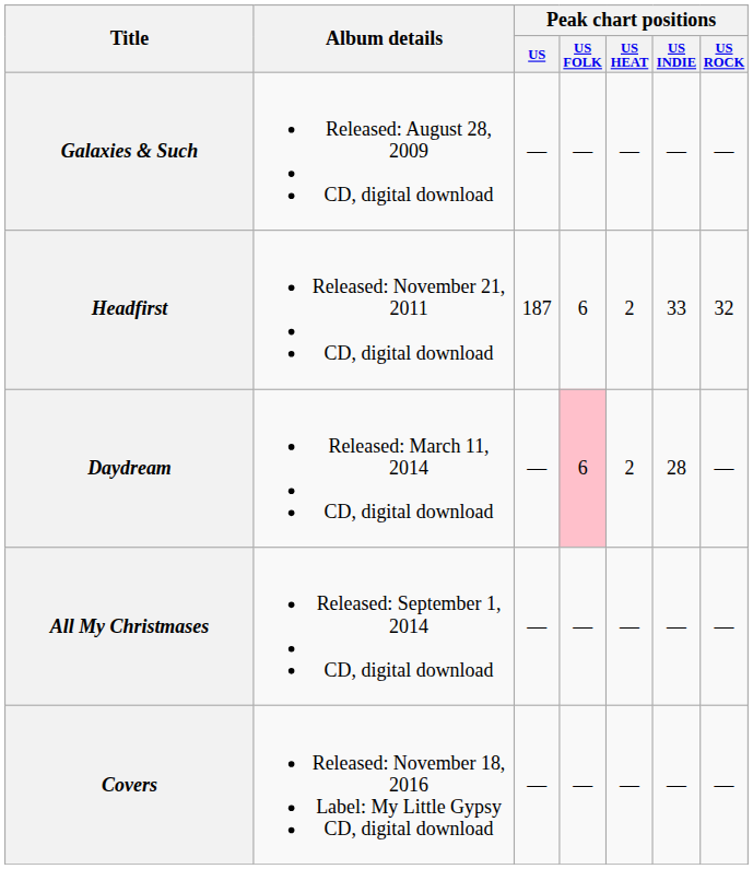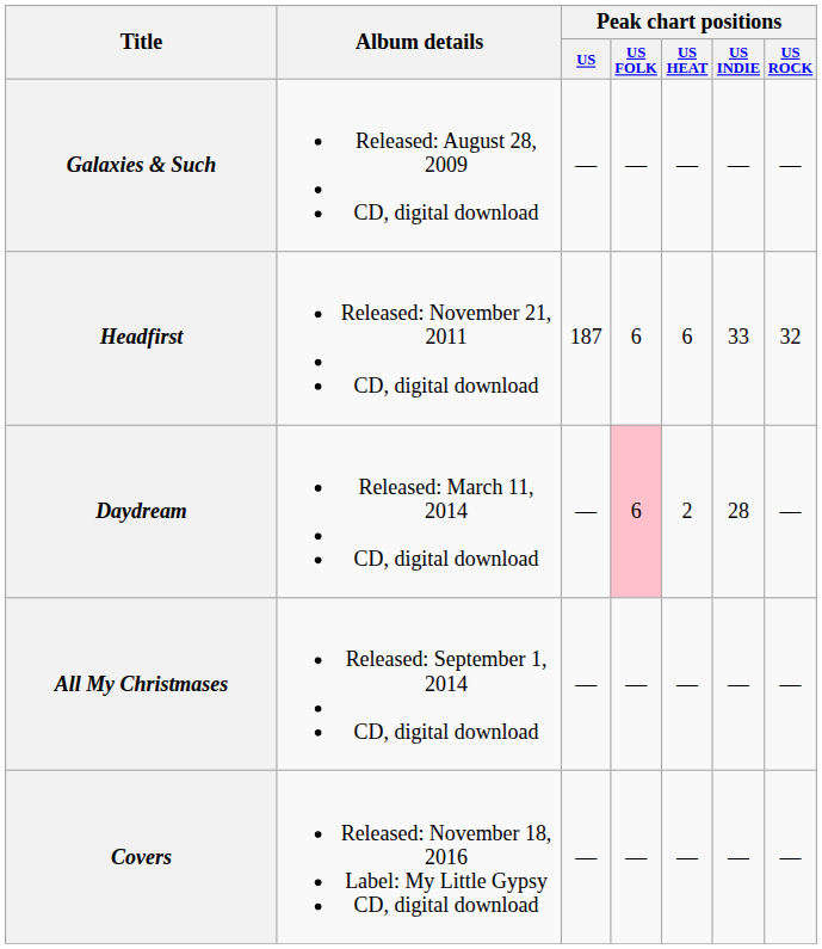Headfirst | Peak chart positions / US HEAT: 2 -> 6
